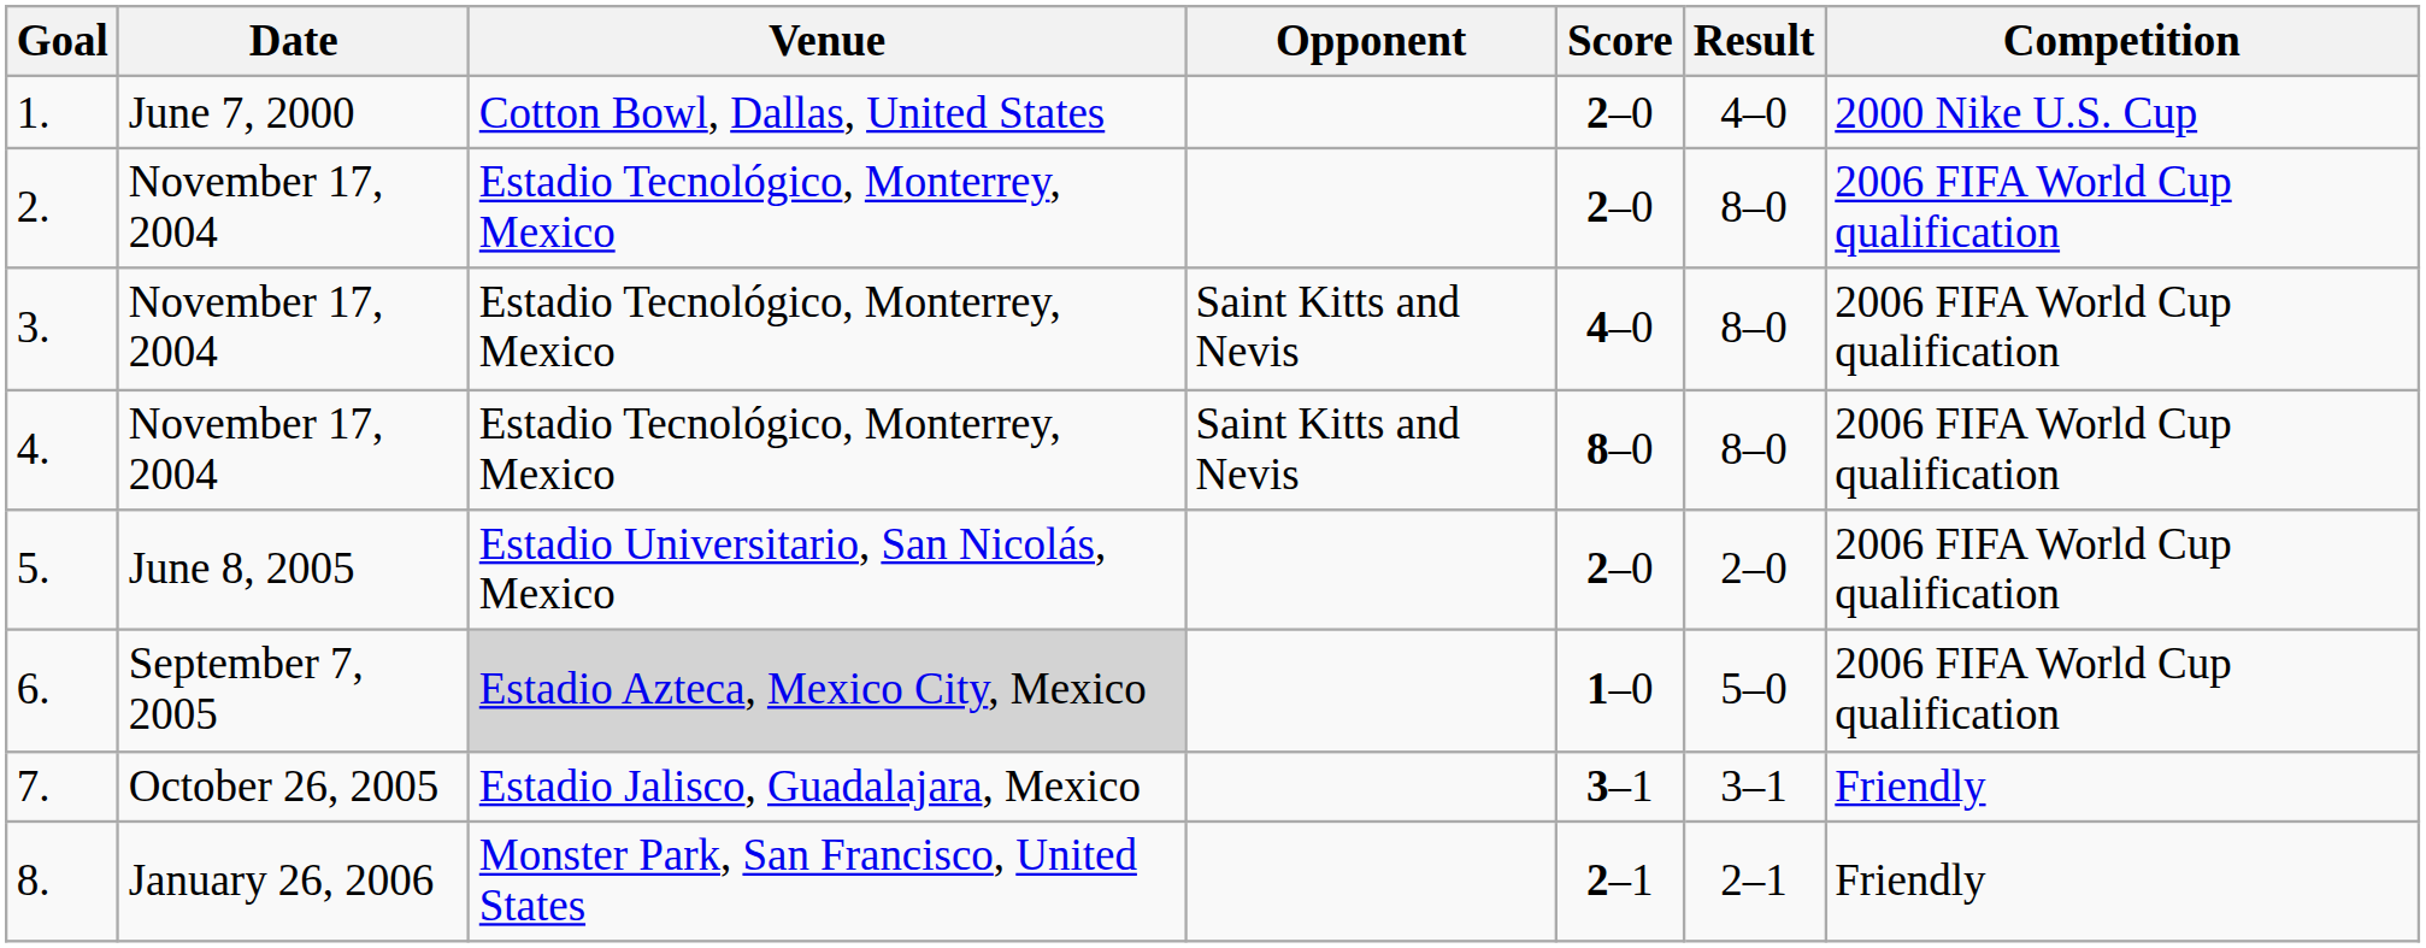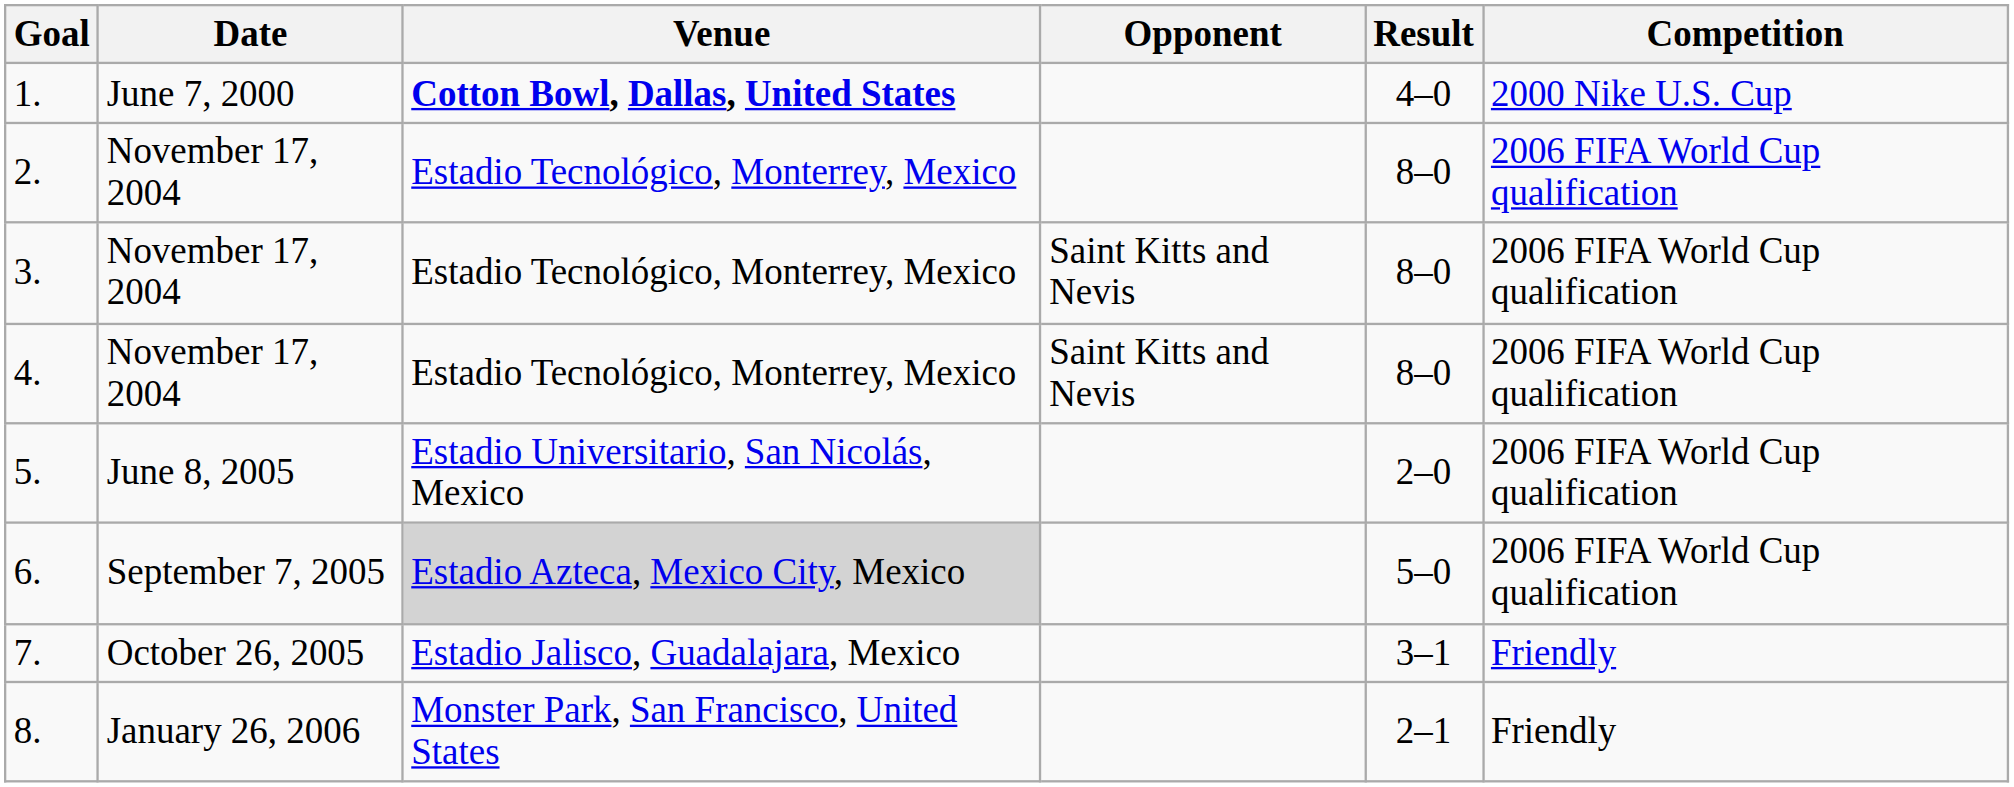- column: Score | 2–0 | 2–0 | 4–0 | 8–0 | 2–0 | 1–0 | 3–1 | 2–1
1. | Venue: normal -> bold
